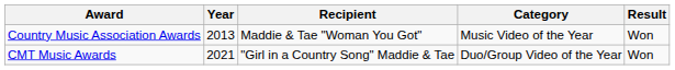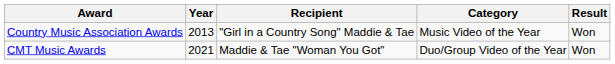Country Music Association Awards | Recipient: Maddie & Tae "Woman You Got" -> "Girl in a Country Song" Maddie & Tae
CMT Music Awards | Recipient: "Girl in a Country Song" Maddie & Tae -> Maddie & Tae "Woman You Got"
